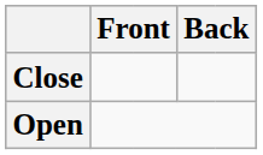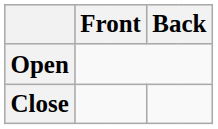rows swapped: Close <-> Open
